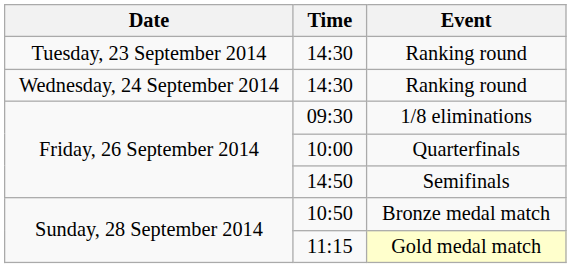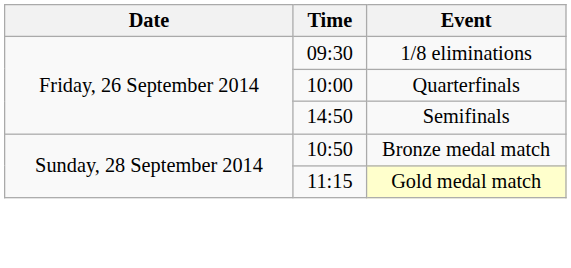- row: Tuesday, 23 September 2014 | 14:30 | Ranking round
- row: Wednesday, 24 September 2014 | 14:30 | Ranking round
